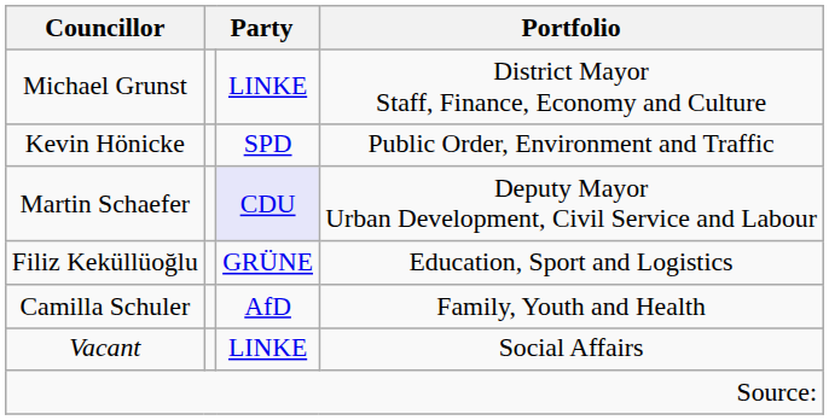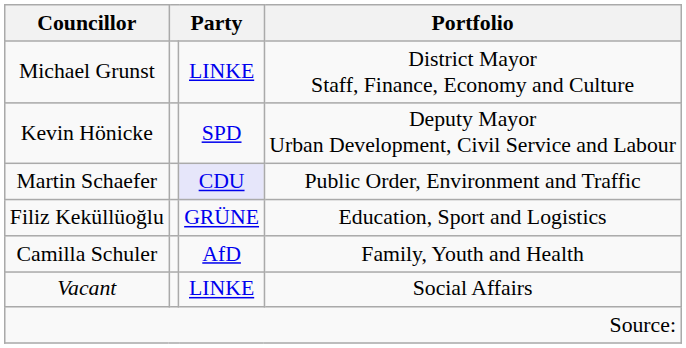Kevin Hönicke | Portfolio: Public Order, Environment and Traffic -> Deputy Mayor Urban Development, Civil Service and Labour
Martin Schaefer | Portfolio: Deputy Mayor Urban Development, Civil Service and Labour -> Public Order, Environment and Traffic
